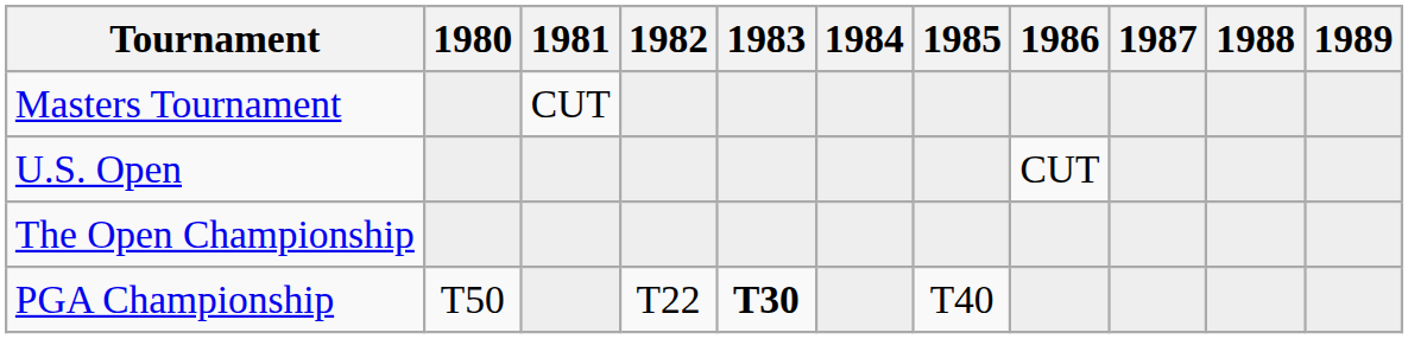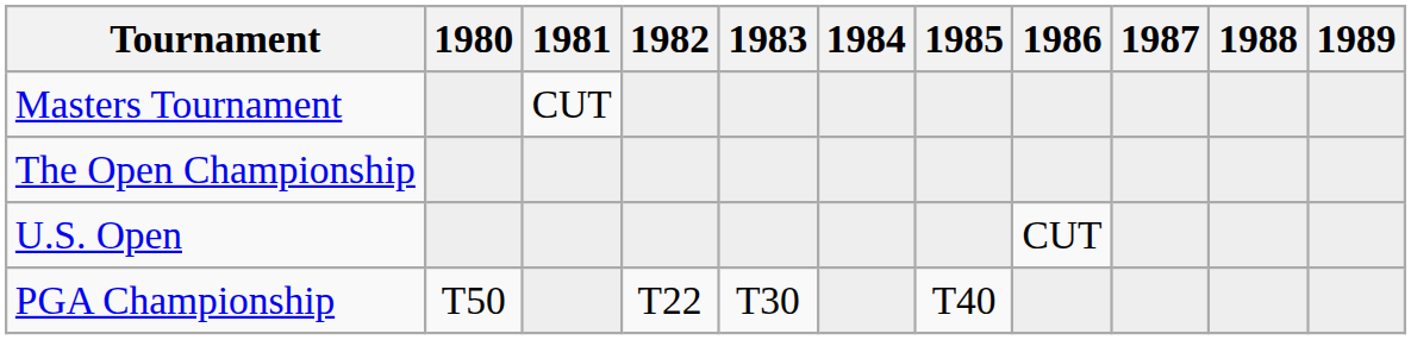rows swapped: U.S. Open <-> The Open Championship
PGA Championship | 1983: bold -> normal
